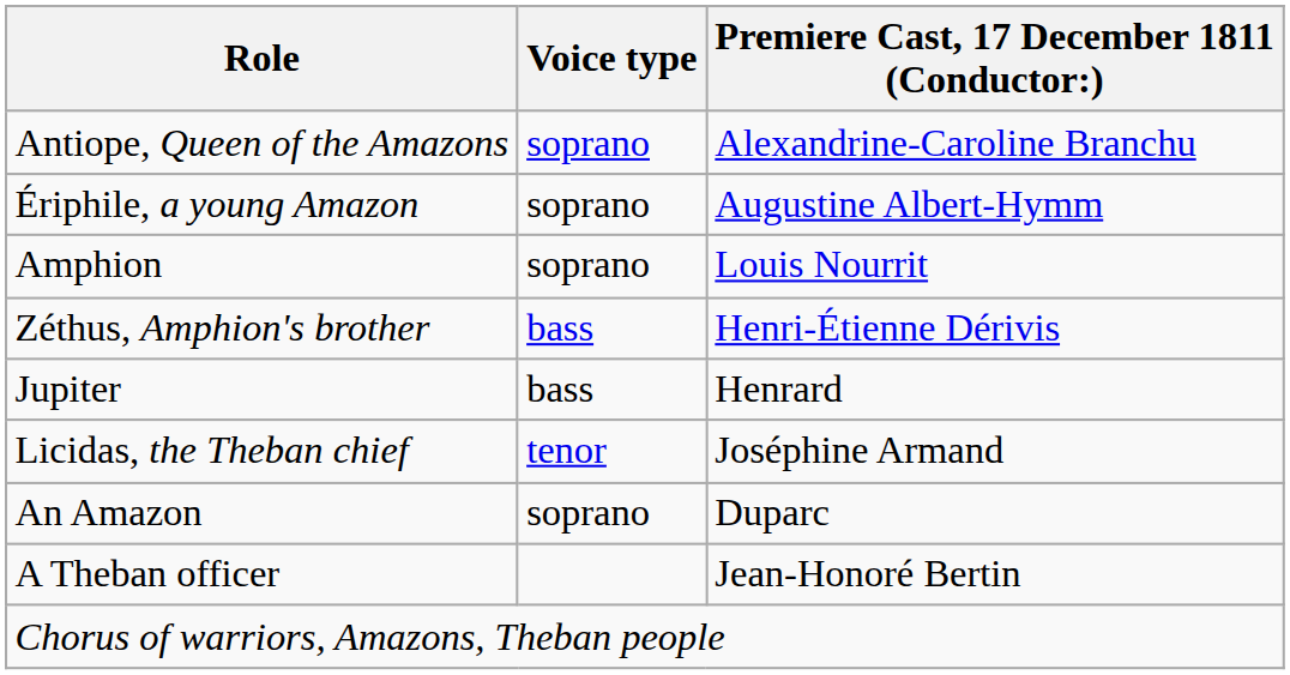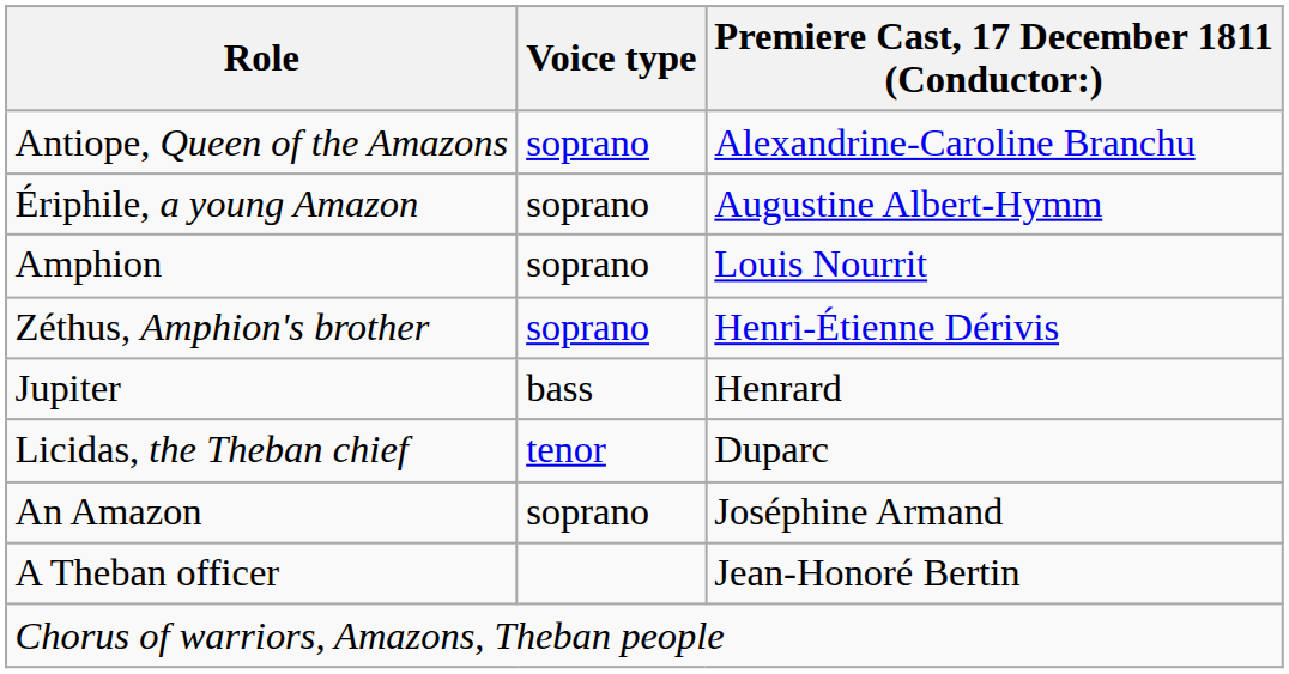Zéthus, Amphion's brother | Voice type: bass -> soprano
Licidas, the Theban chief | Premiere Cast, 17 December 1811 (Conductor:): Joséphine Armand -> Duparc
An Amazon | Premiere Cast, 17 December 1811 (Conductor:): Duparc -> Joséphine Armand
